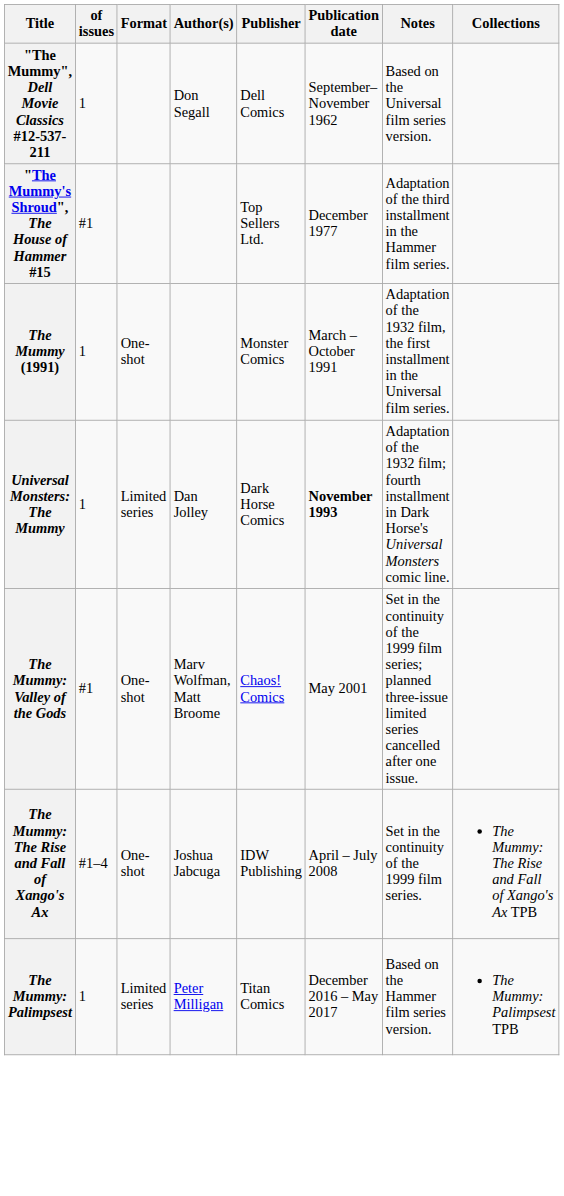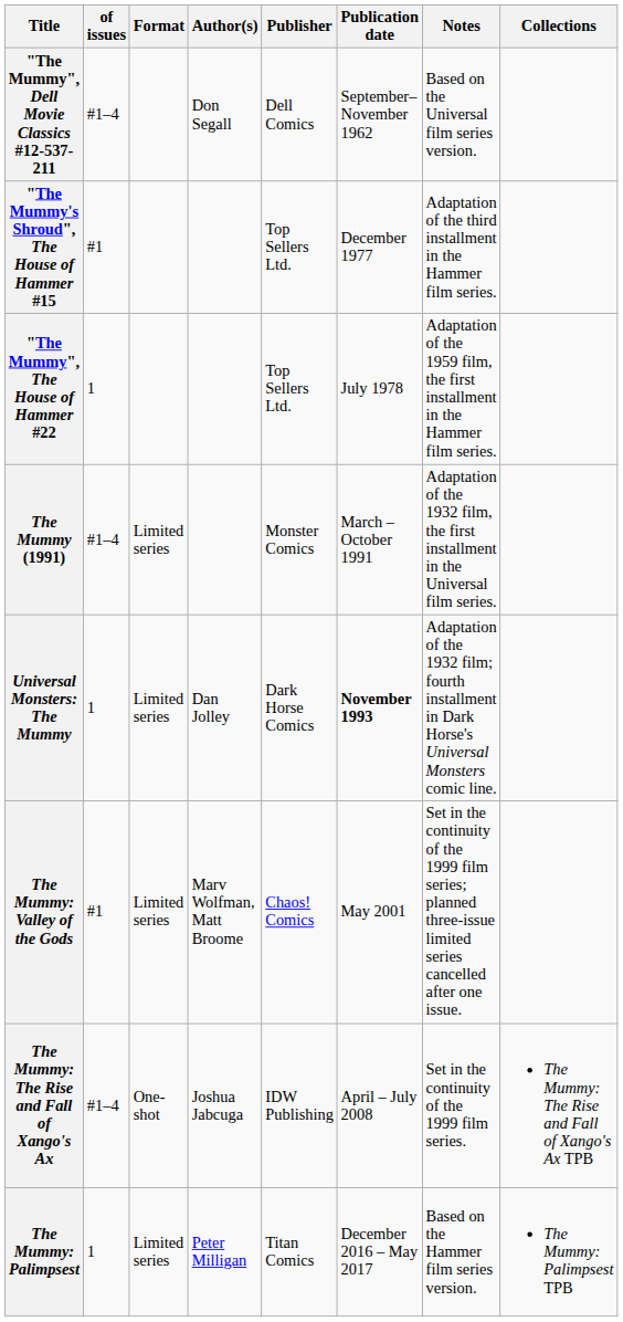"The Mummy", Dell Movie Classics #12-537-211 | of issues: 1 -> #1–4
+ row: "The Mummy", The House of Hammer #22 | 1 | Top Sellers Ltd. | July 1978 | Adaptation of the 1959 film, the first installment in the Hammer film series.
The Mummy (1991) | of issues: 1 -> #1–4
The Mummy (1991) | Format: One-shot -> Limited series
The Mummy: Valley of the Gods | Format: One-shot -> Limited series
